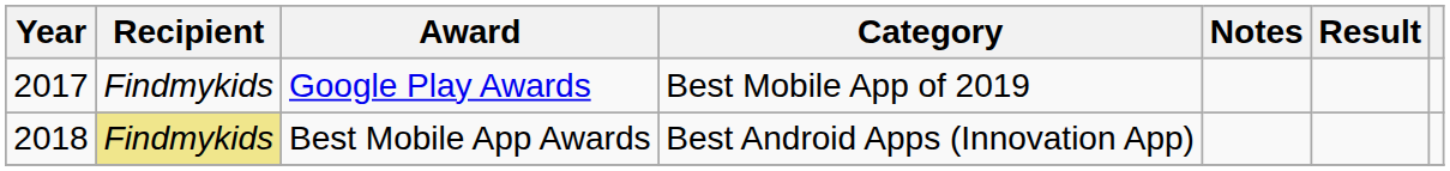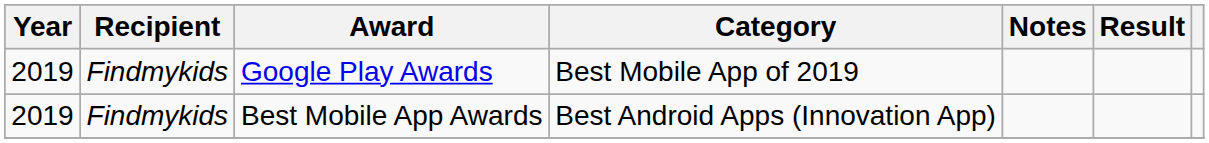Google Play Awards | Year: 2017 -> 2019
Best Mobile App Awards | Year: 2018 -> 2019
Best Mobile App Awards | Recipient: khaki background -> no background
